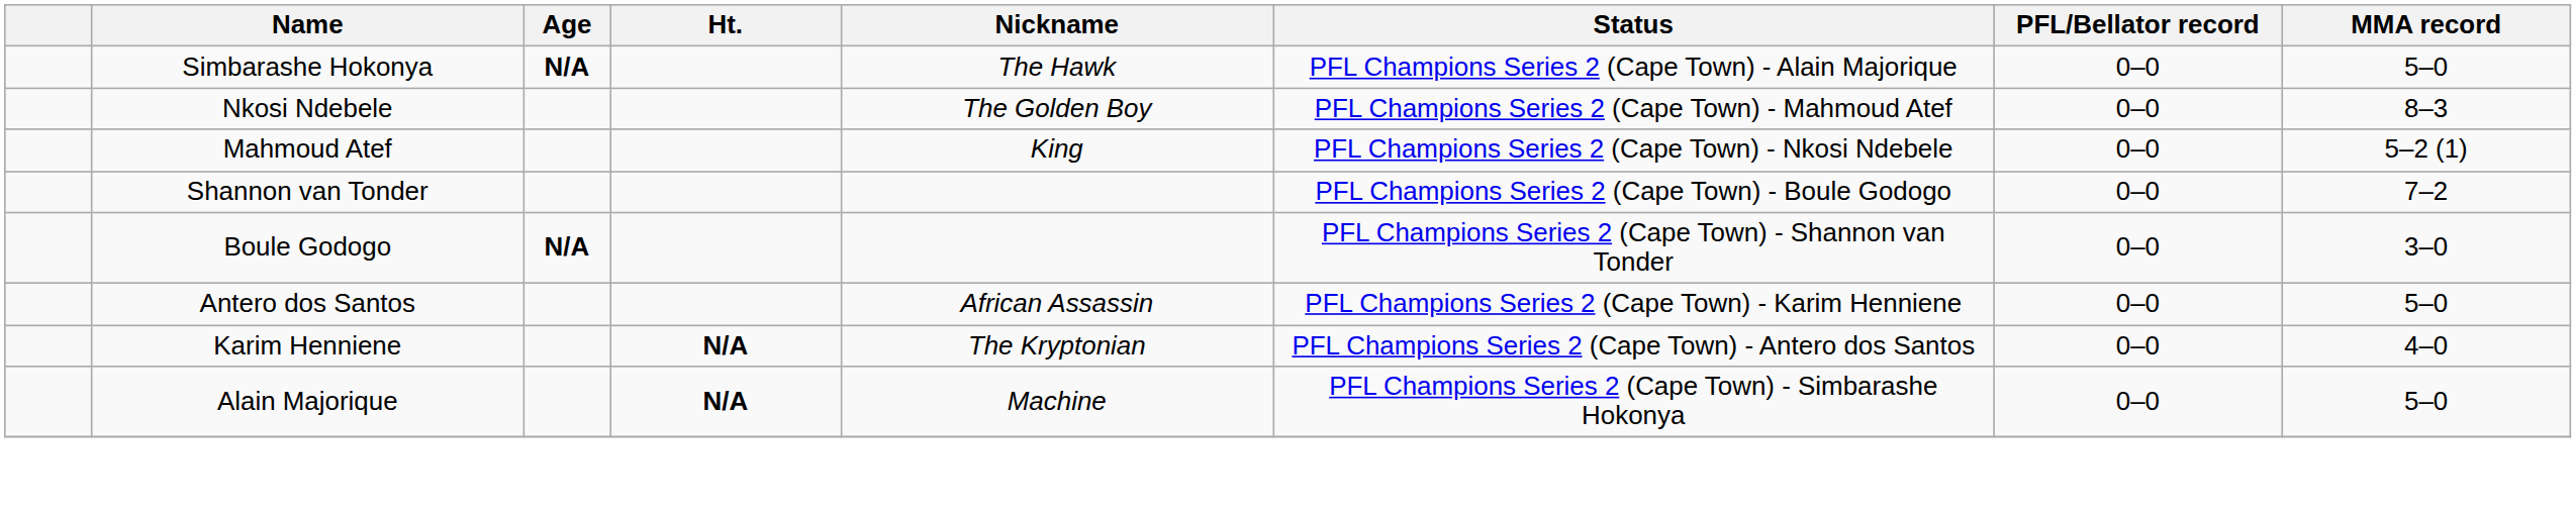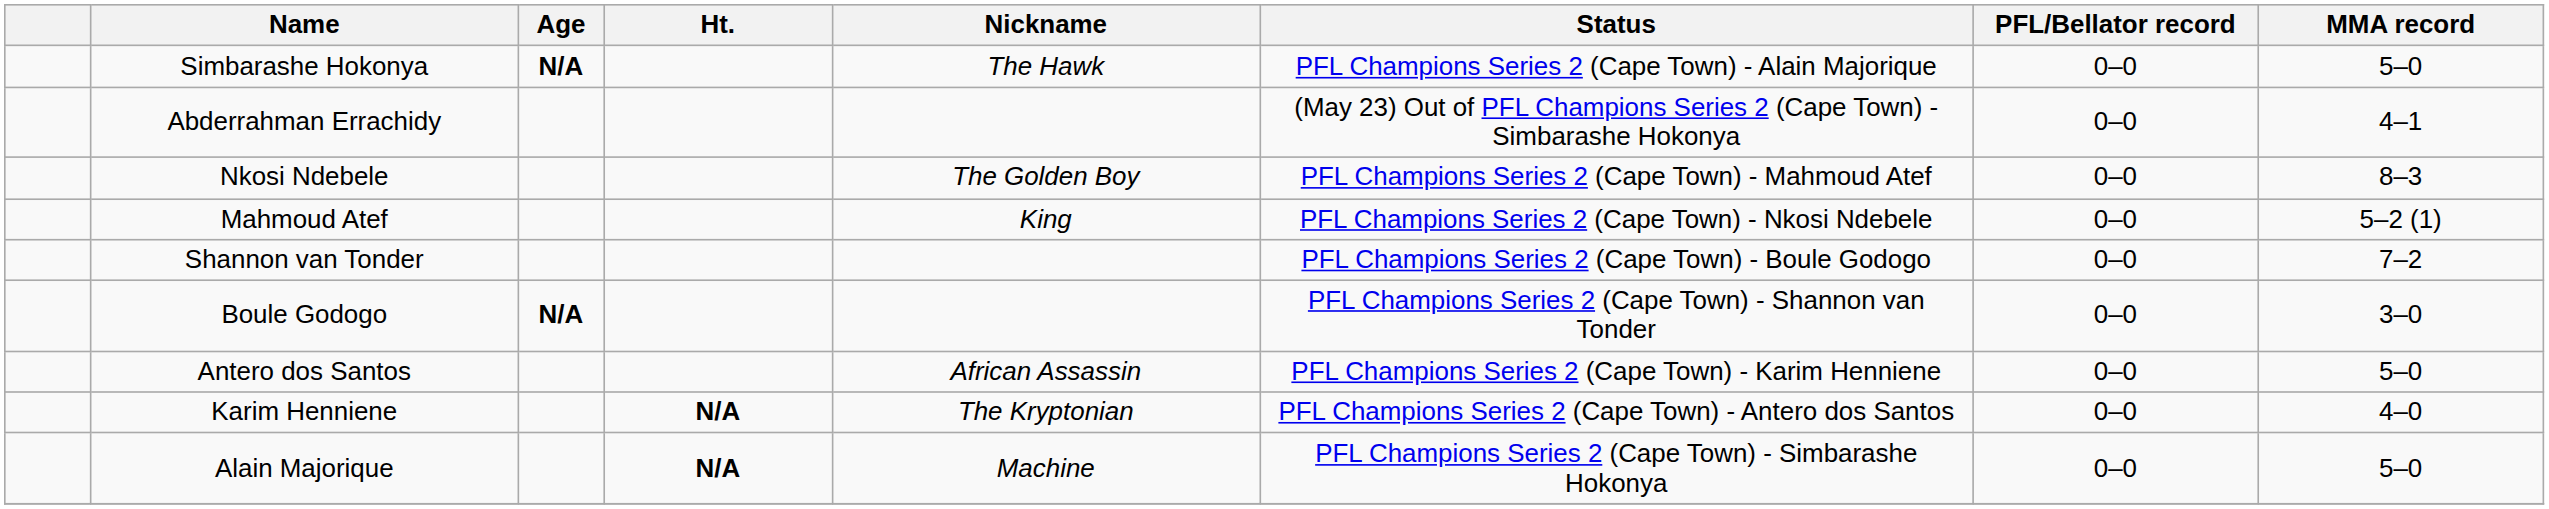+ row: Abderrahman Errachidy | (May 23) Out of PFL Champions Series 2 (Cape Town) - Simbarashe Hokonya | 0–0 | 4–1
